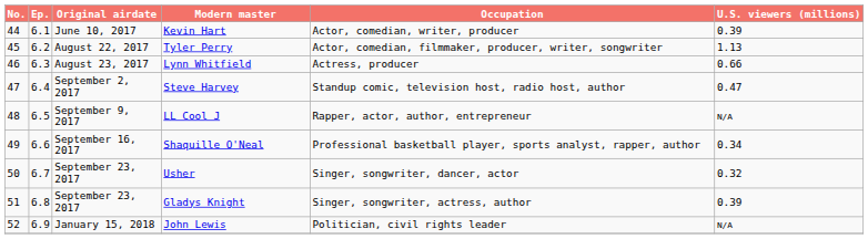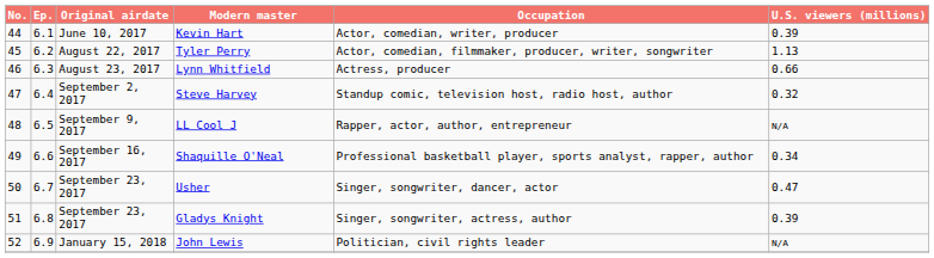Steve Harvey | U.S. viewers (millions): 0.47 -> 0.32
Usher | U.S. viewers (millions): 0.32 -> 0.47
